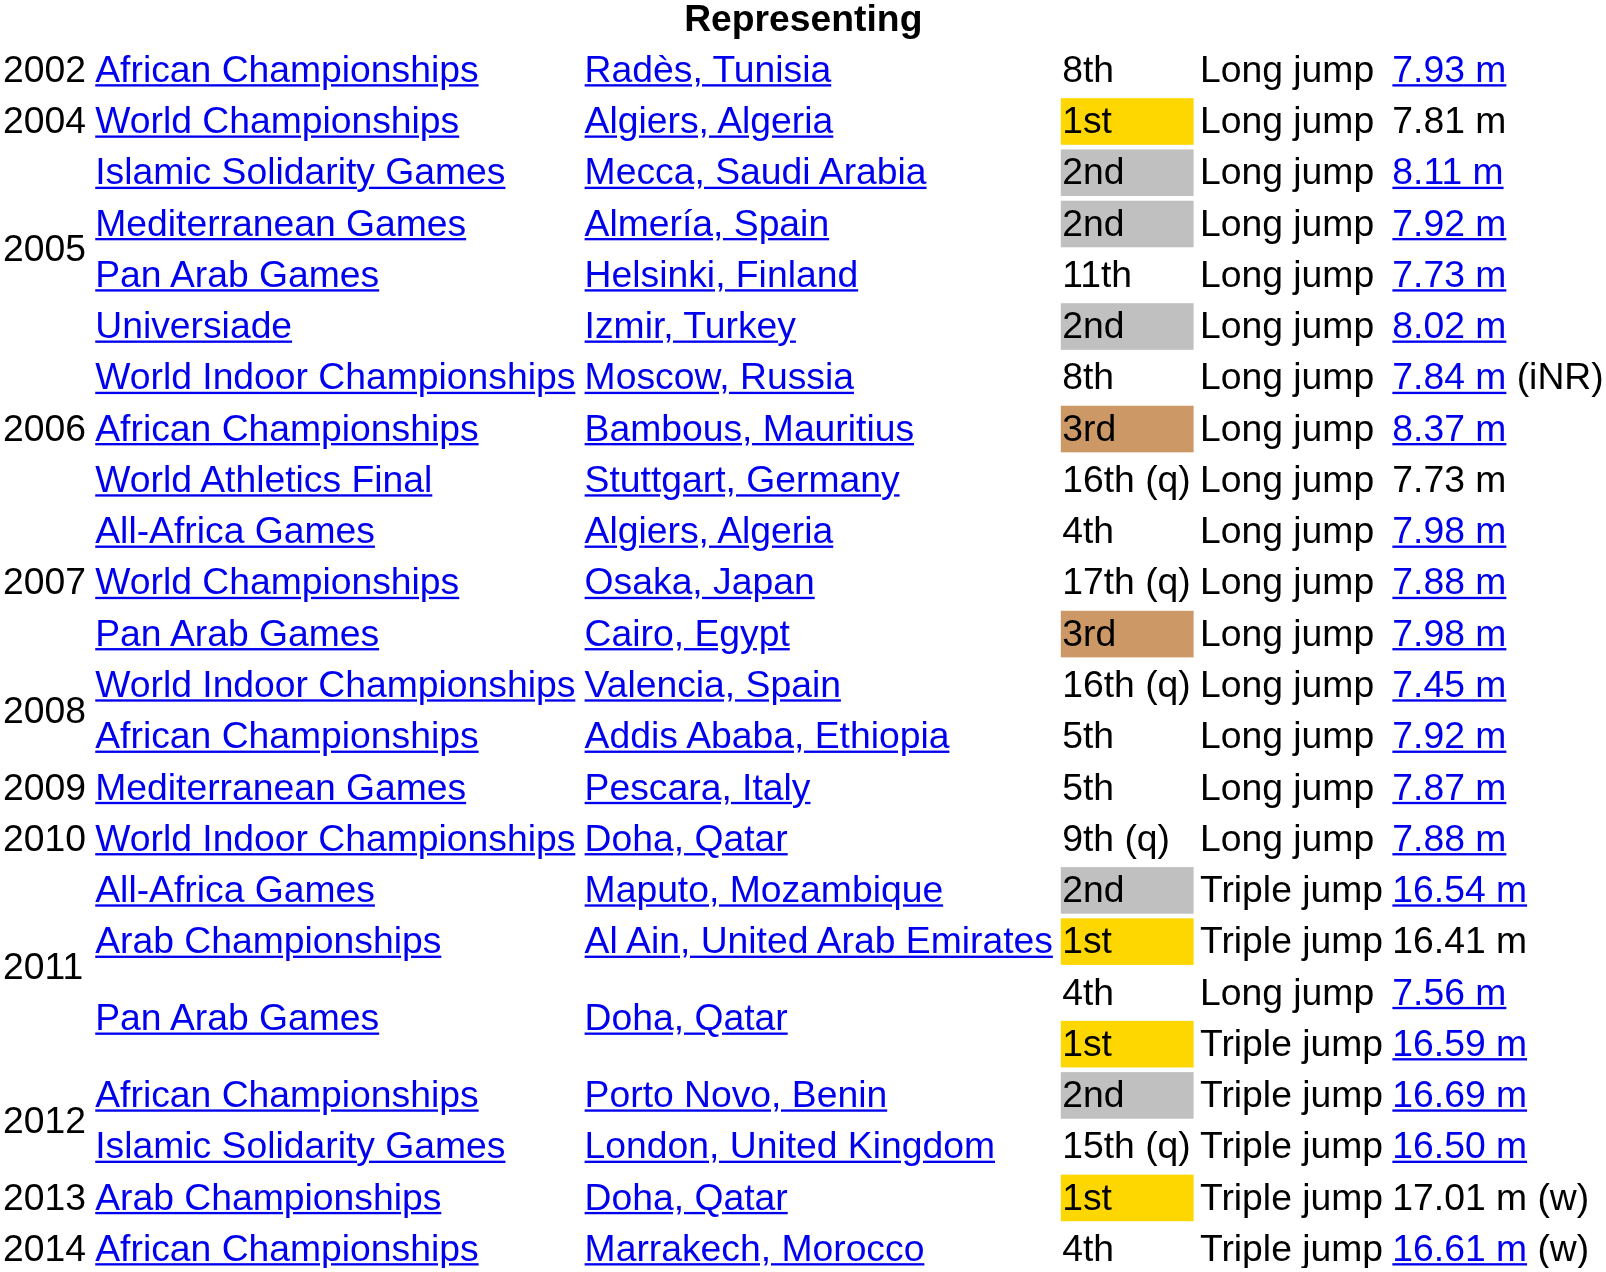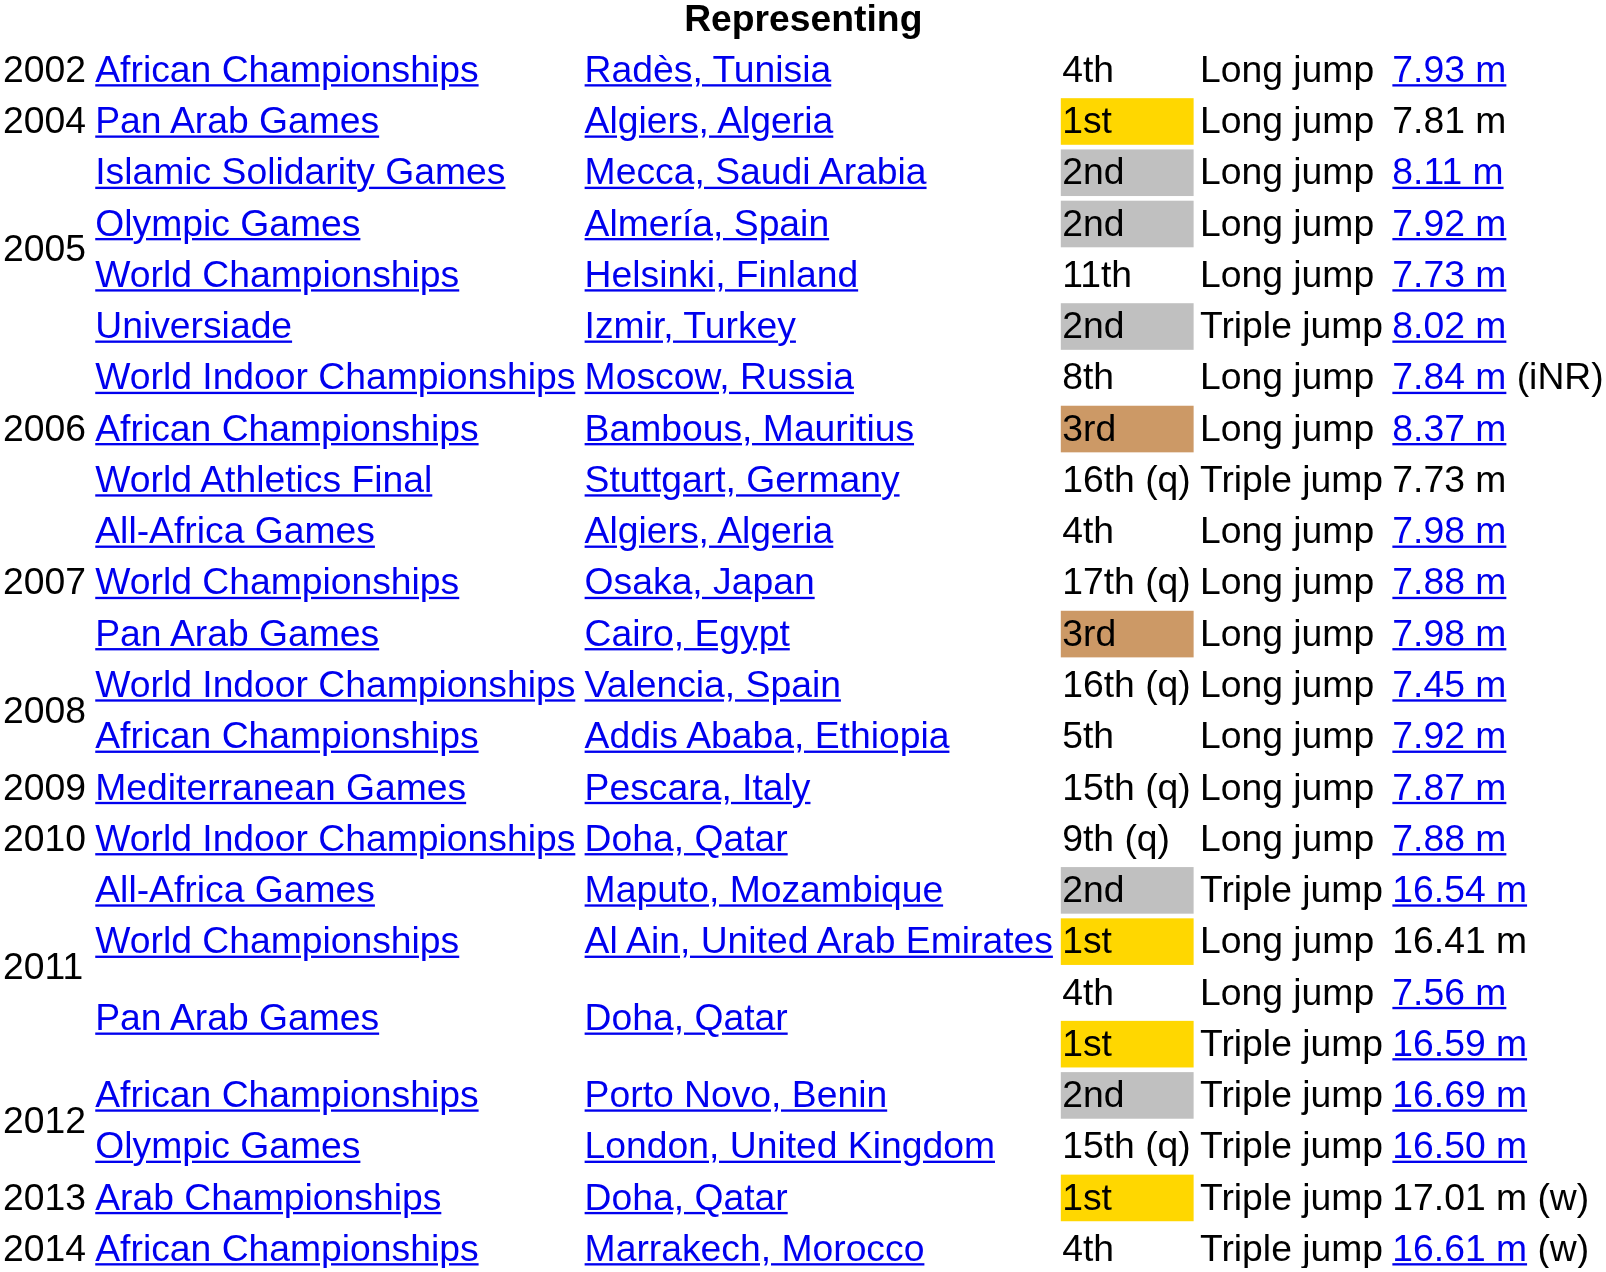Radès, Tunisia | column 4: 8th -> 4th
2004 / Algiers, Algeria | column 2: World Championships -> Pan Arab Games
Almería, Spain | column 2: Mediterranean Games -> Olympic Games
Helsinki, Finland | column 2: Pan Arab Games -> World Championships
Izmir, Turkey | column 5: Long jump -> Triple jump
Stuttgart, Germany | column 5: Long jump -> Triple jump
Pescara, Italy | column 4: 5th -> 15th (q)
Al Ain, United Arab Emirates | column 2: Arab Championships -> World Championships
Al Ain, United Arab Emirates | column 5: Triple jump -> Long jump
London, United Kingdom | column 2: Islamic Solidarity Games -> Olympic Games
